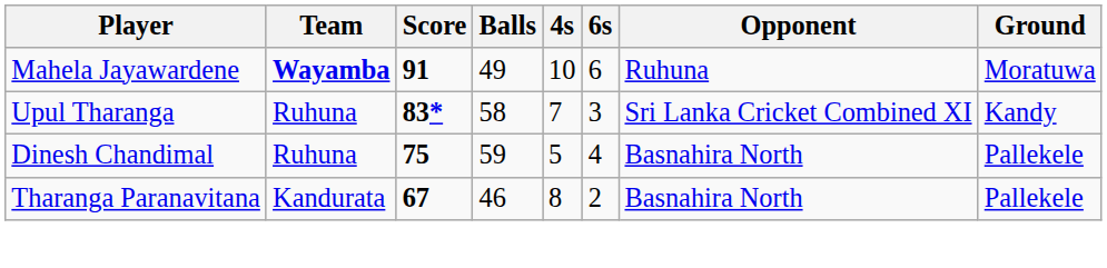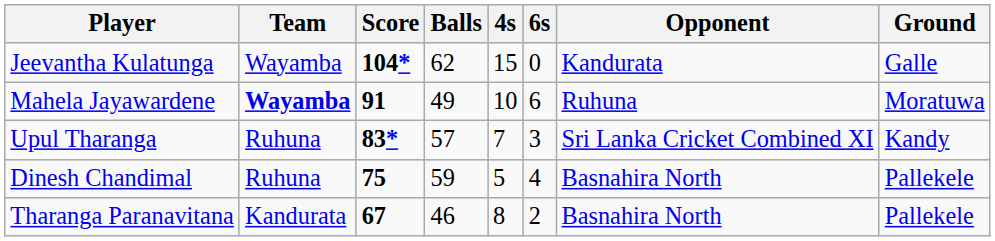+ row: Jeevantha Kulatunga | Wayamba | 104* | 62 | 15 | 0 | Kandurata | Galle
Upul Tharanga | Balls: 58 -> 57
